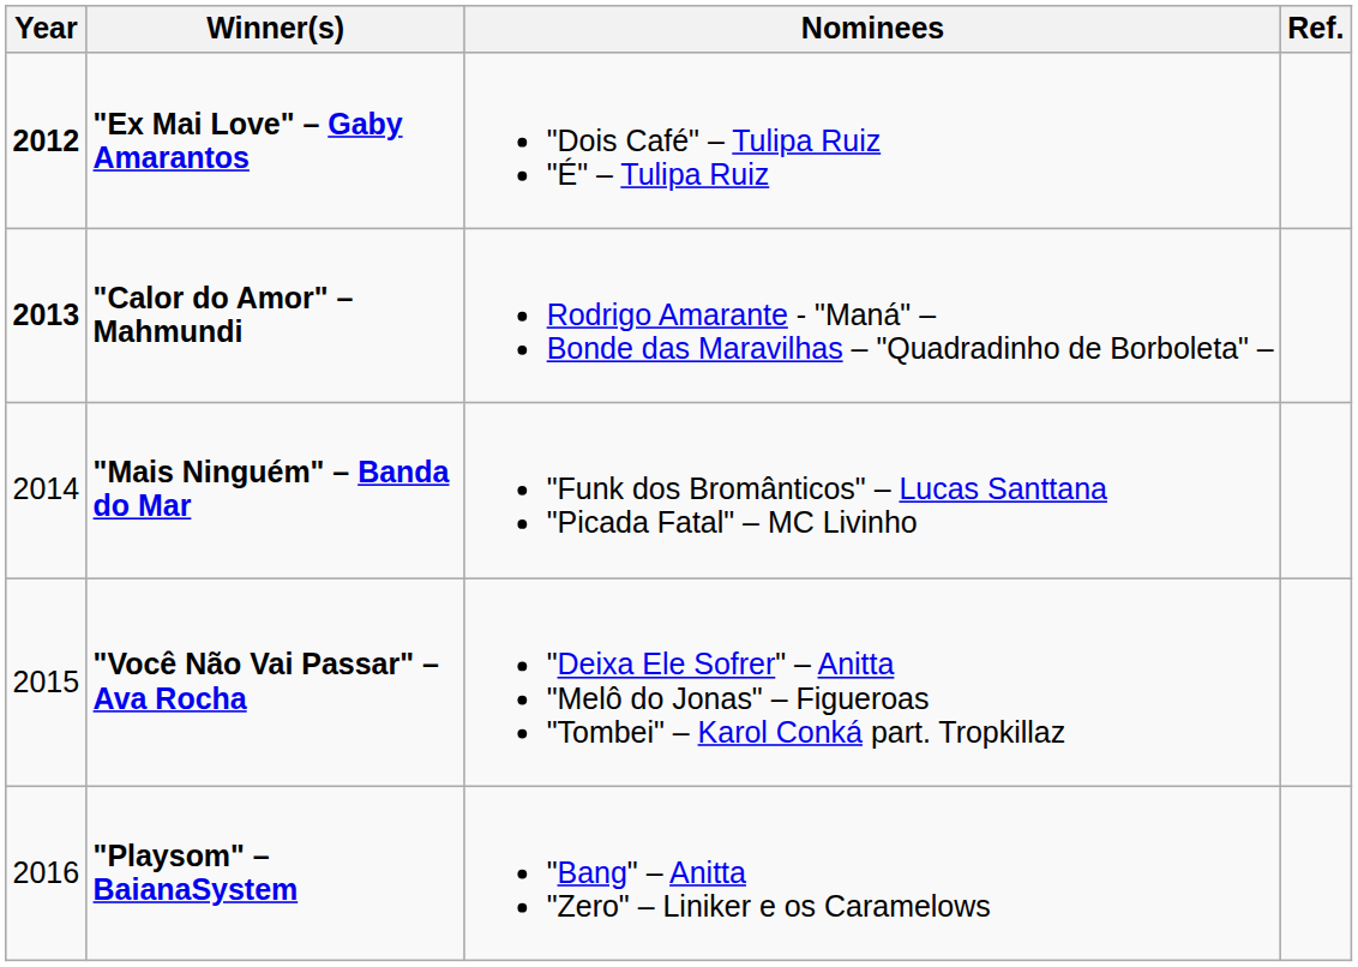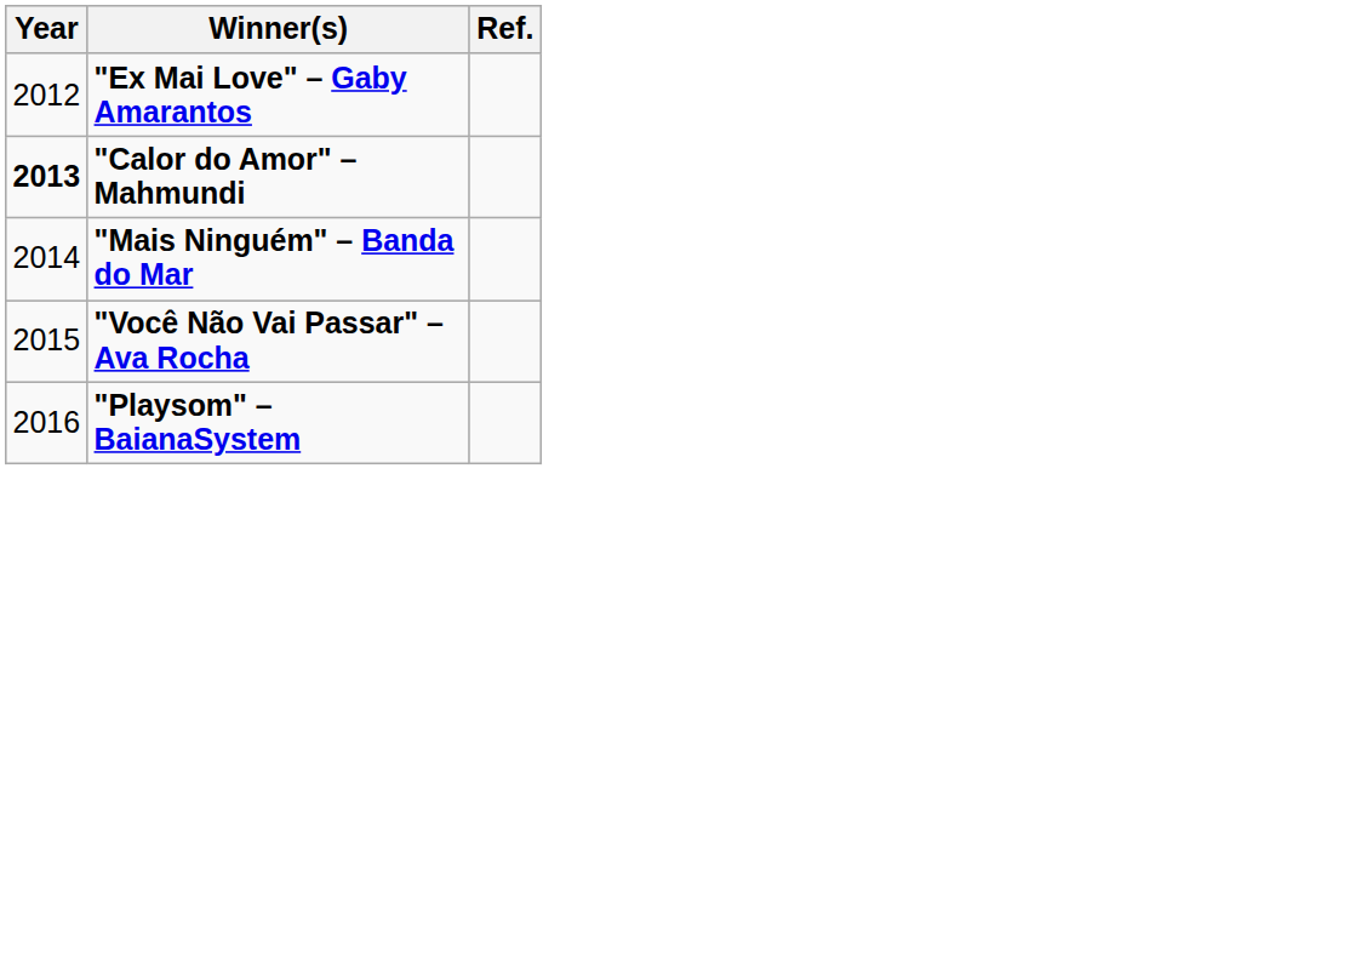- column: Nominees | "Dois Café" – Tulipa Ruiz "É" – Tulipa Ruiz | Rodrigo Amarante - "Maná" – Bonde das Maravilhas – "Quadradinho de Borboleta" – | "Funk dos Bromânticos" – Lucas Santtana "Picada Fatal" – MC Livinho | "Deixa Ele Sofrer" – Anitta "Melô do Jonas" – Figueroas "Tombei" – Karol Conká part. Tropkillaz | "Bang" – Anitta "Zero" – Liniker e os Caramelows
"Ex Mai Love" – Gaby Amarantos | Year: bold -> normal
